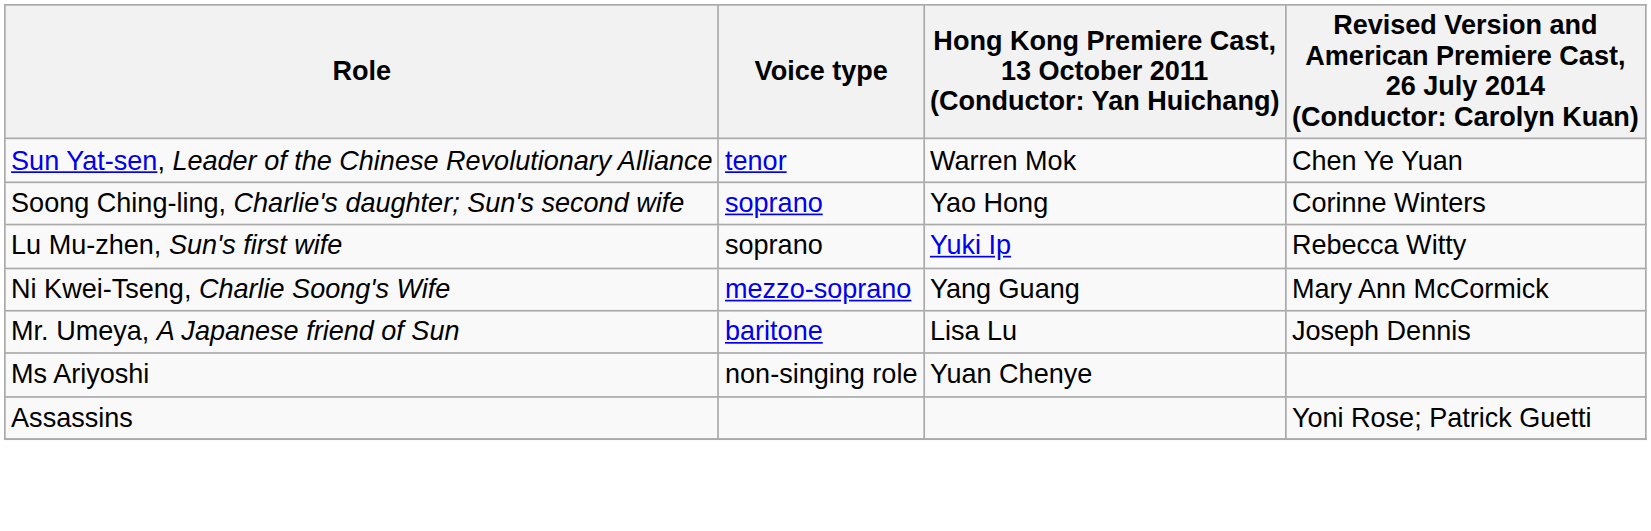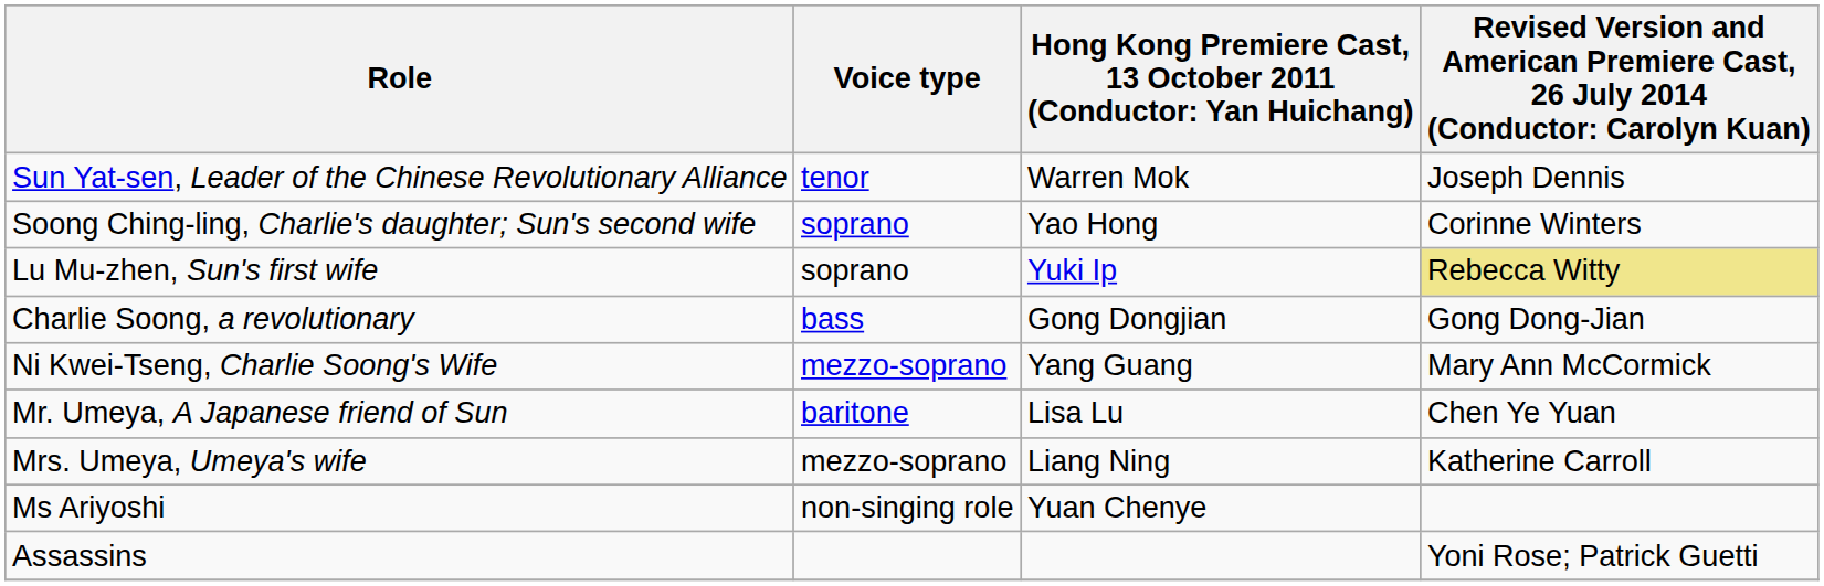Sun Yat-sen, Leader of the Chinese Revolutionary Alliance | column 4: Chen Ye Yuan -> Joseph Dennis
Lu Mu-zhen, Sun's first wife | column 4: no background -> khaki background
+ row: Charlie Soong, a revolutionary | bass | Gong Dongjian | Gong Dong-Jian
Mr. Umeya, A Japanese friend of Sun | column 4: Joseph Dennis -> Chen Ye Yuan
+ row: Mrs. Umeya, Umeya's wife | mezzo-soprano | Liang Ning | Katherine Carroll
